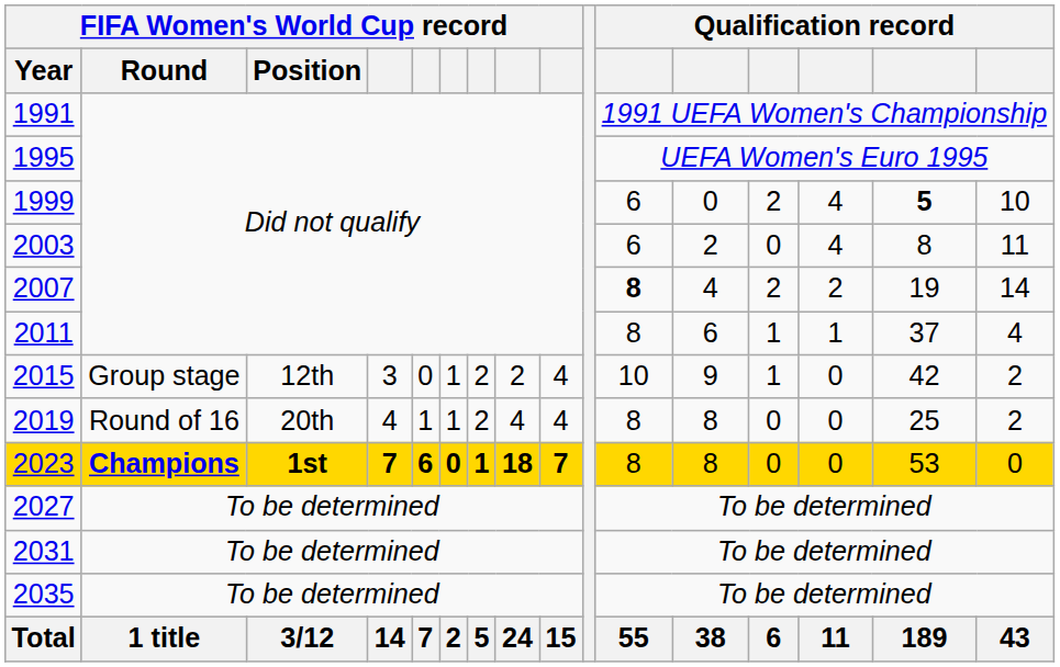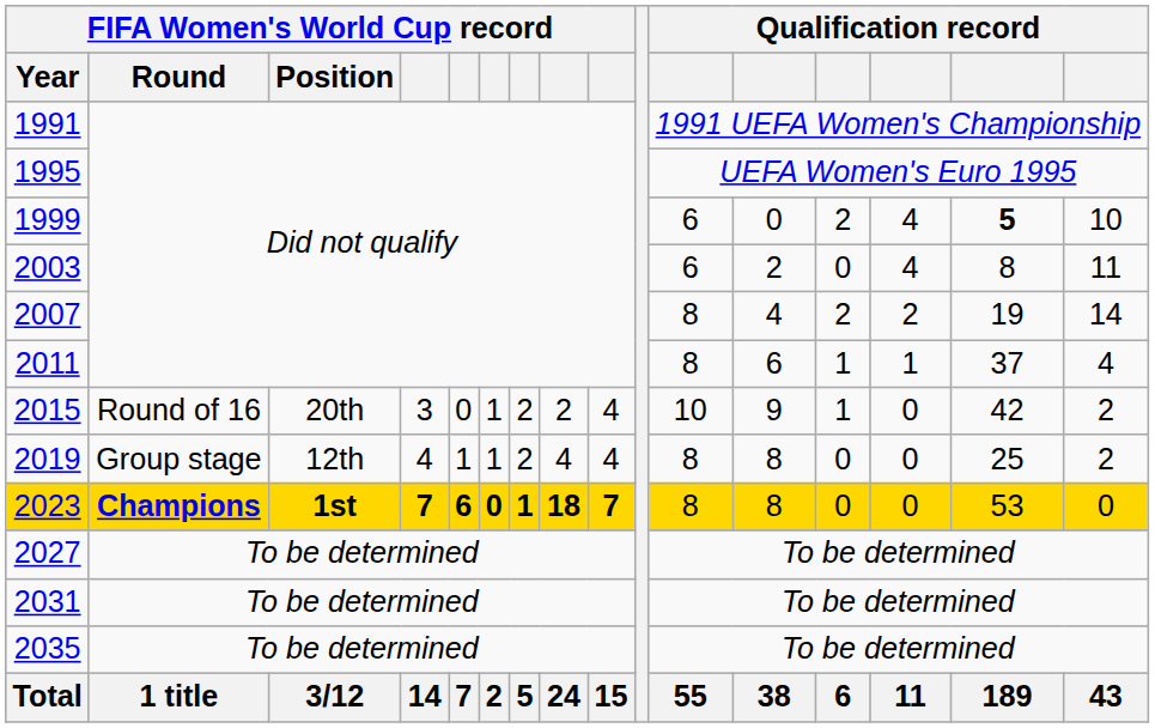2007 | column 11: bold -> normal
2015 | FIFA Women's World Cup record / Round: Group stage -> Round of 16
2015 | FIFA Women's World Cup record / Position: 12th -> 20th
2019 | FIFA Women's World Cup record / Round: Round of 16 -> Group stage
2019 | FIFA Women's World Cup record / Position: 20th -> 12th
